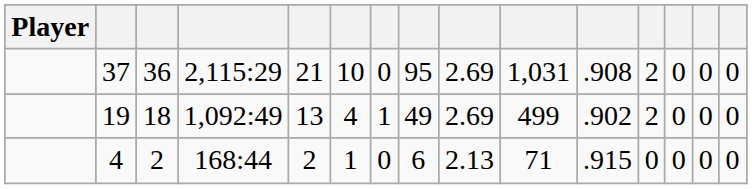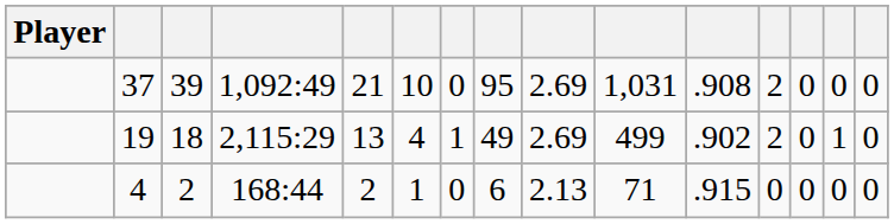37 | column 3: 36 -> 39
37 | column 4: 2,115:29 -> 1,092:49
19 | column 4: 1,092:49 -> 2,115:29
19 | column 14: 0 -> 1
